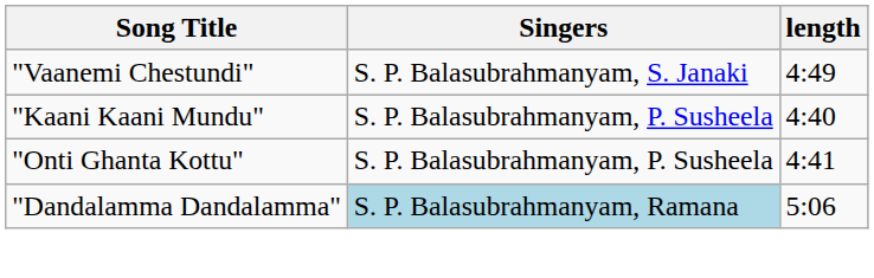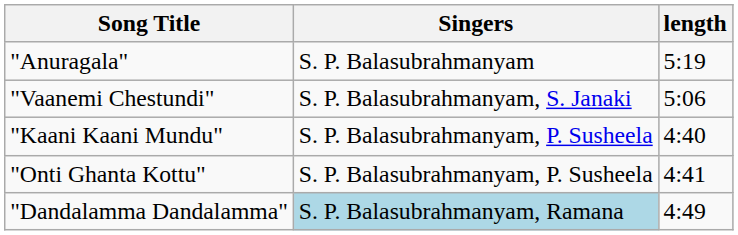+ row: "Anuragala" | S. P. Balasubrahmanyam | 5:19
"Vaanemi Chestundi" | length: 4:49 -> 5:06
"Dandalamma Dandalamma" | length: 5:06 -> 4:49
